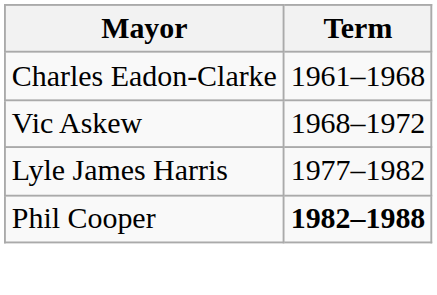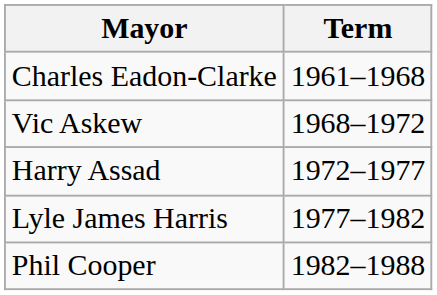+ row: Harry Assad | 1972–1977
Phil Cooper | Term: bold -> normal
